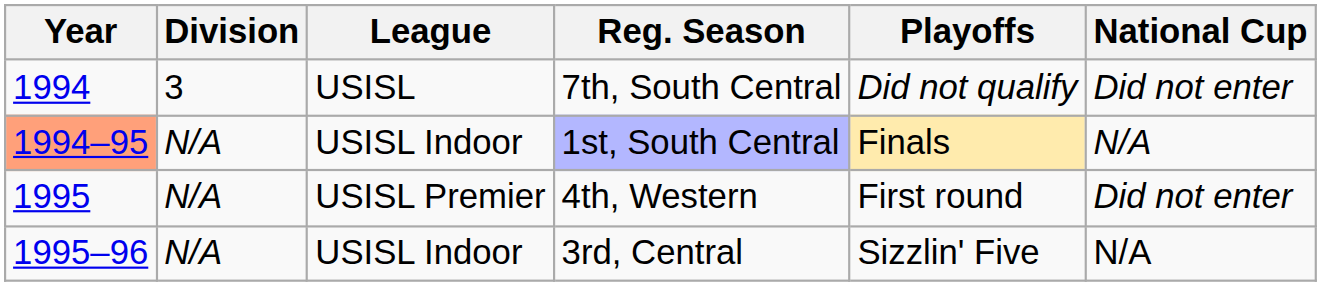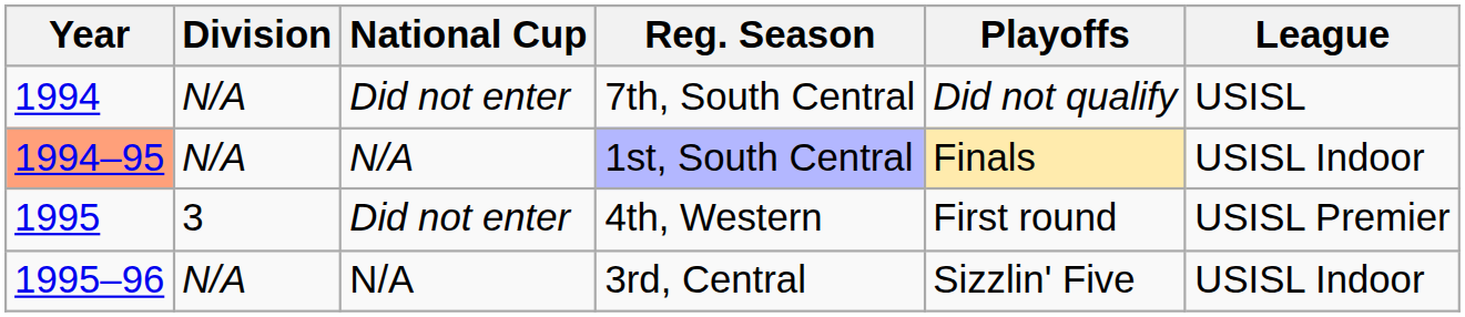columns swapped: League <-> National Cup
7th, South Central | Division: 3 -> N/A
4th, Western | Division: N/A -> 3
